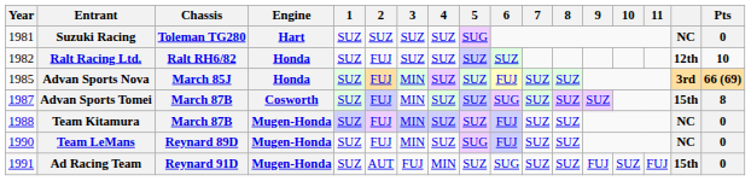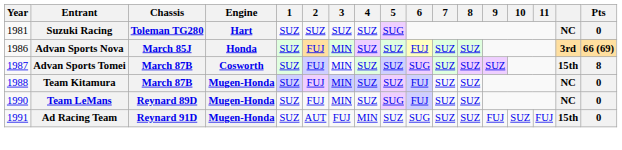- row: 1982 | Ralt Racing Ltd. | Ralt RH6/82 | Honda | SUZ | FUJ | SUZ | SUZ | SUZ | SUZ | 12th | 10
Advan Sports Nova | Year: 1985 -> 1986
